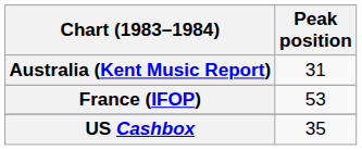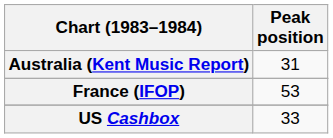US Cashbox | Peak position: 35 -> 33
